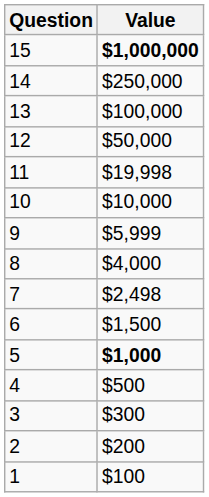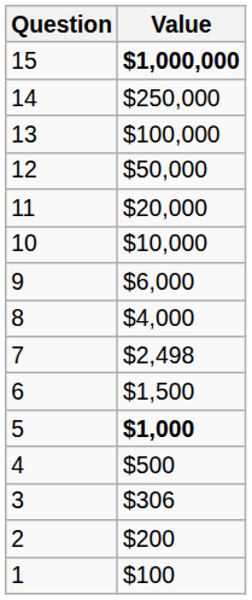11 | Value: $19,998 -> $20,000
9 | Value: $5,999 -> $6,000
3 | Value: $300 -> $306
